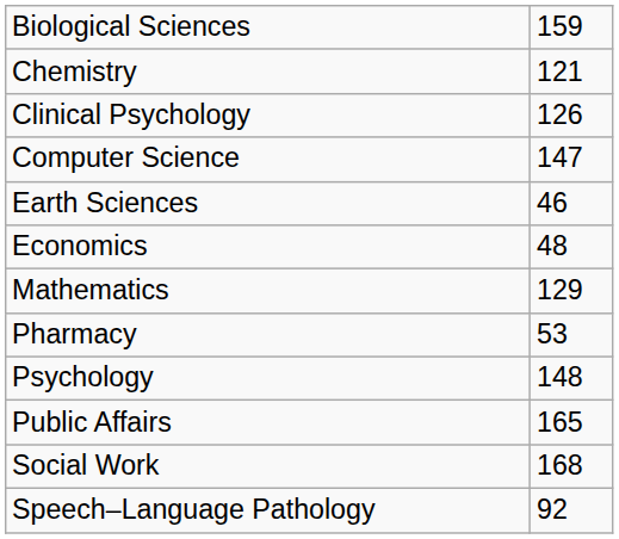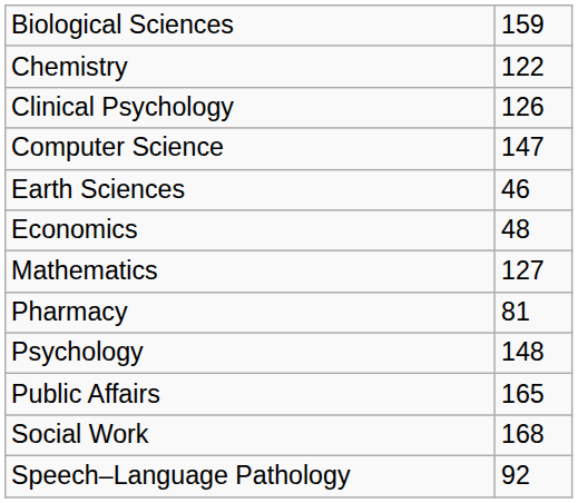Chemistry | column 2: 121 -> 122
Mathematics | column 2: 129 -> 127
Pharmacy | column 2: 53 -> 81
